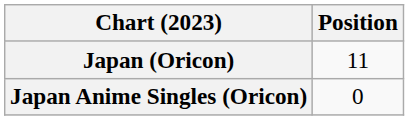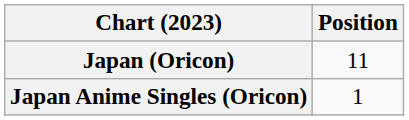Japan Anime Singles (Oricon) | Position: 0 -> 1
